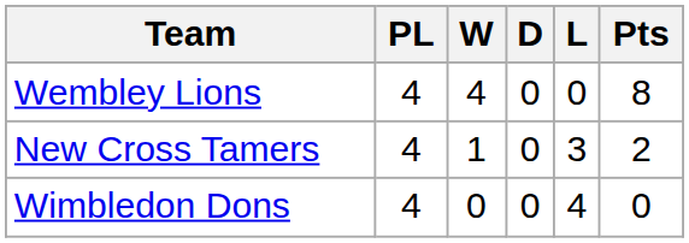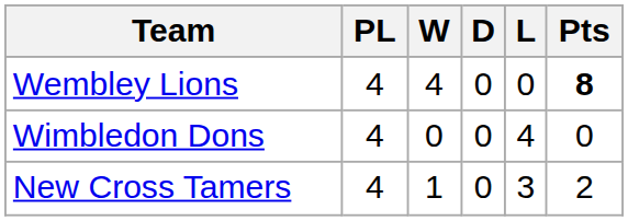Wembley Lions | Pts: normal -> bold
rows swapped: New Cross Tamers <-> Wimbledon Dons
